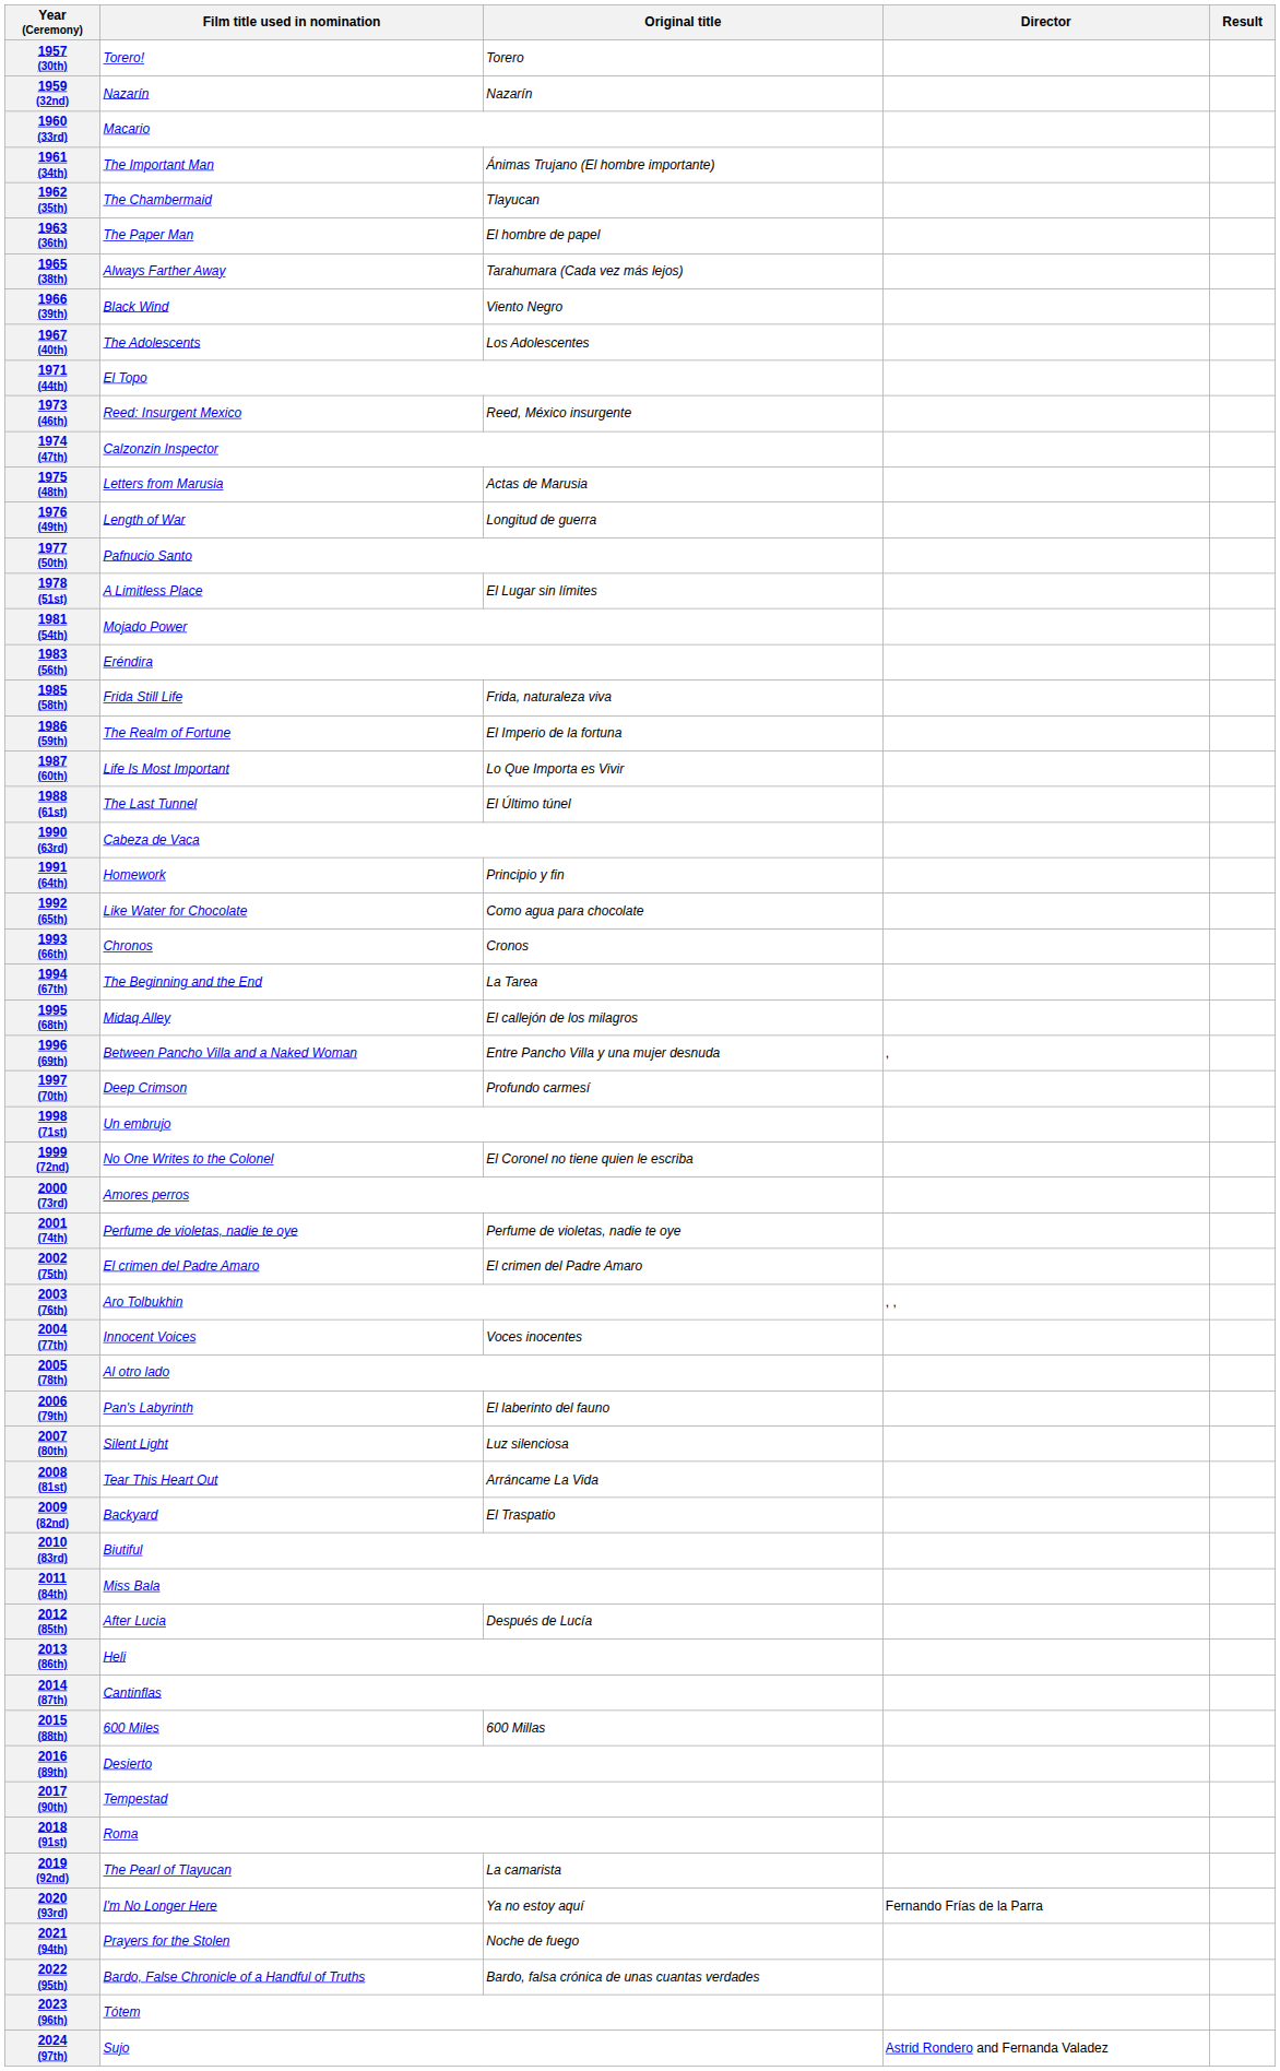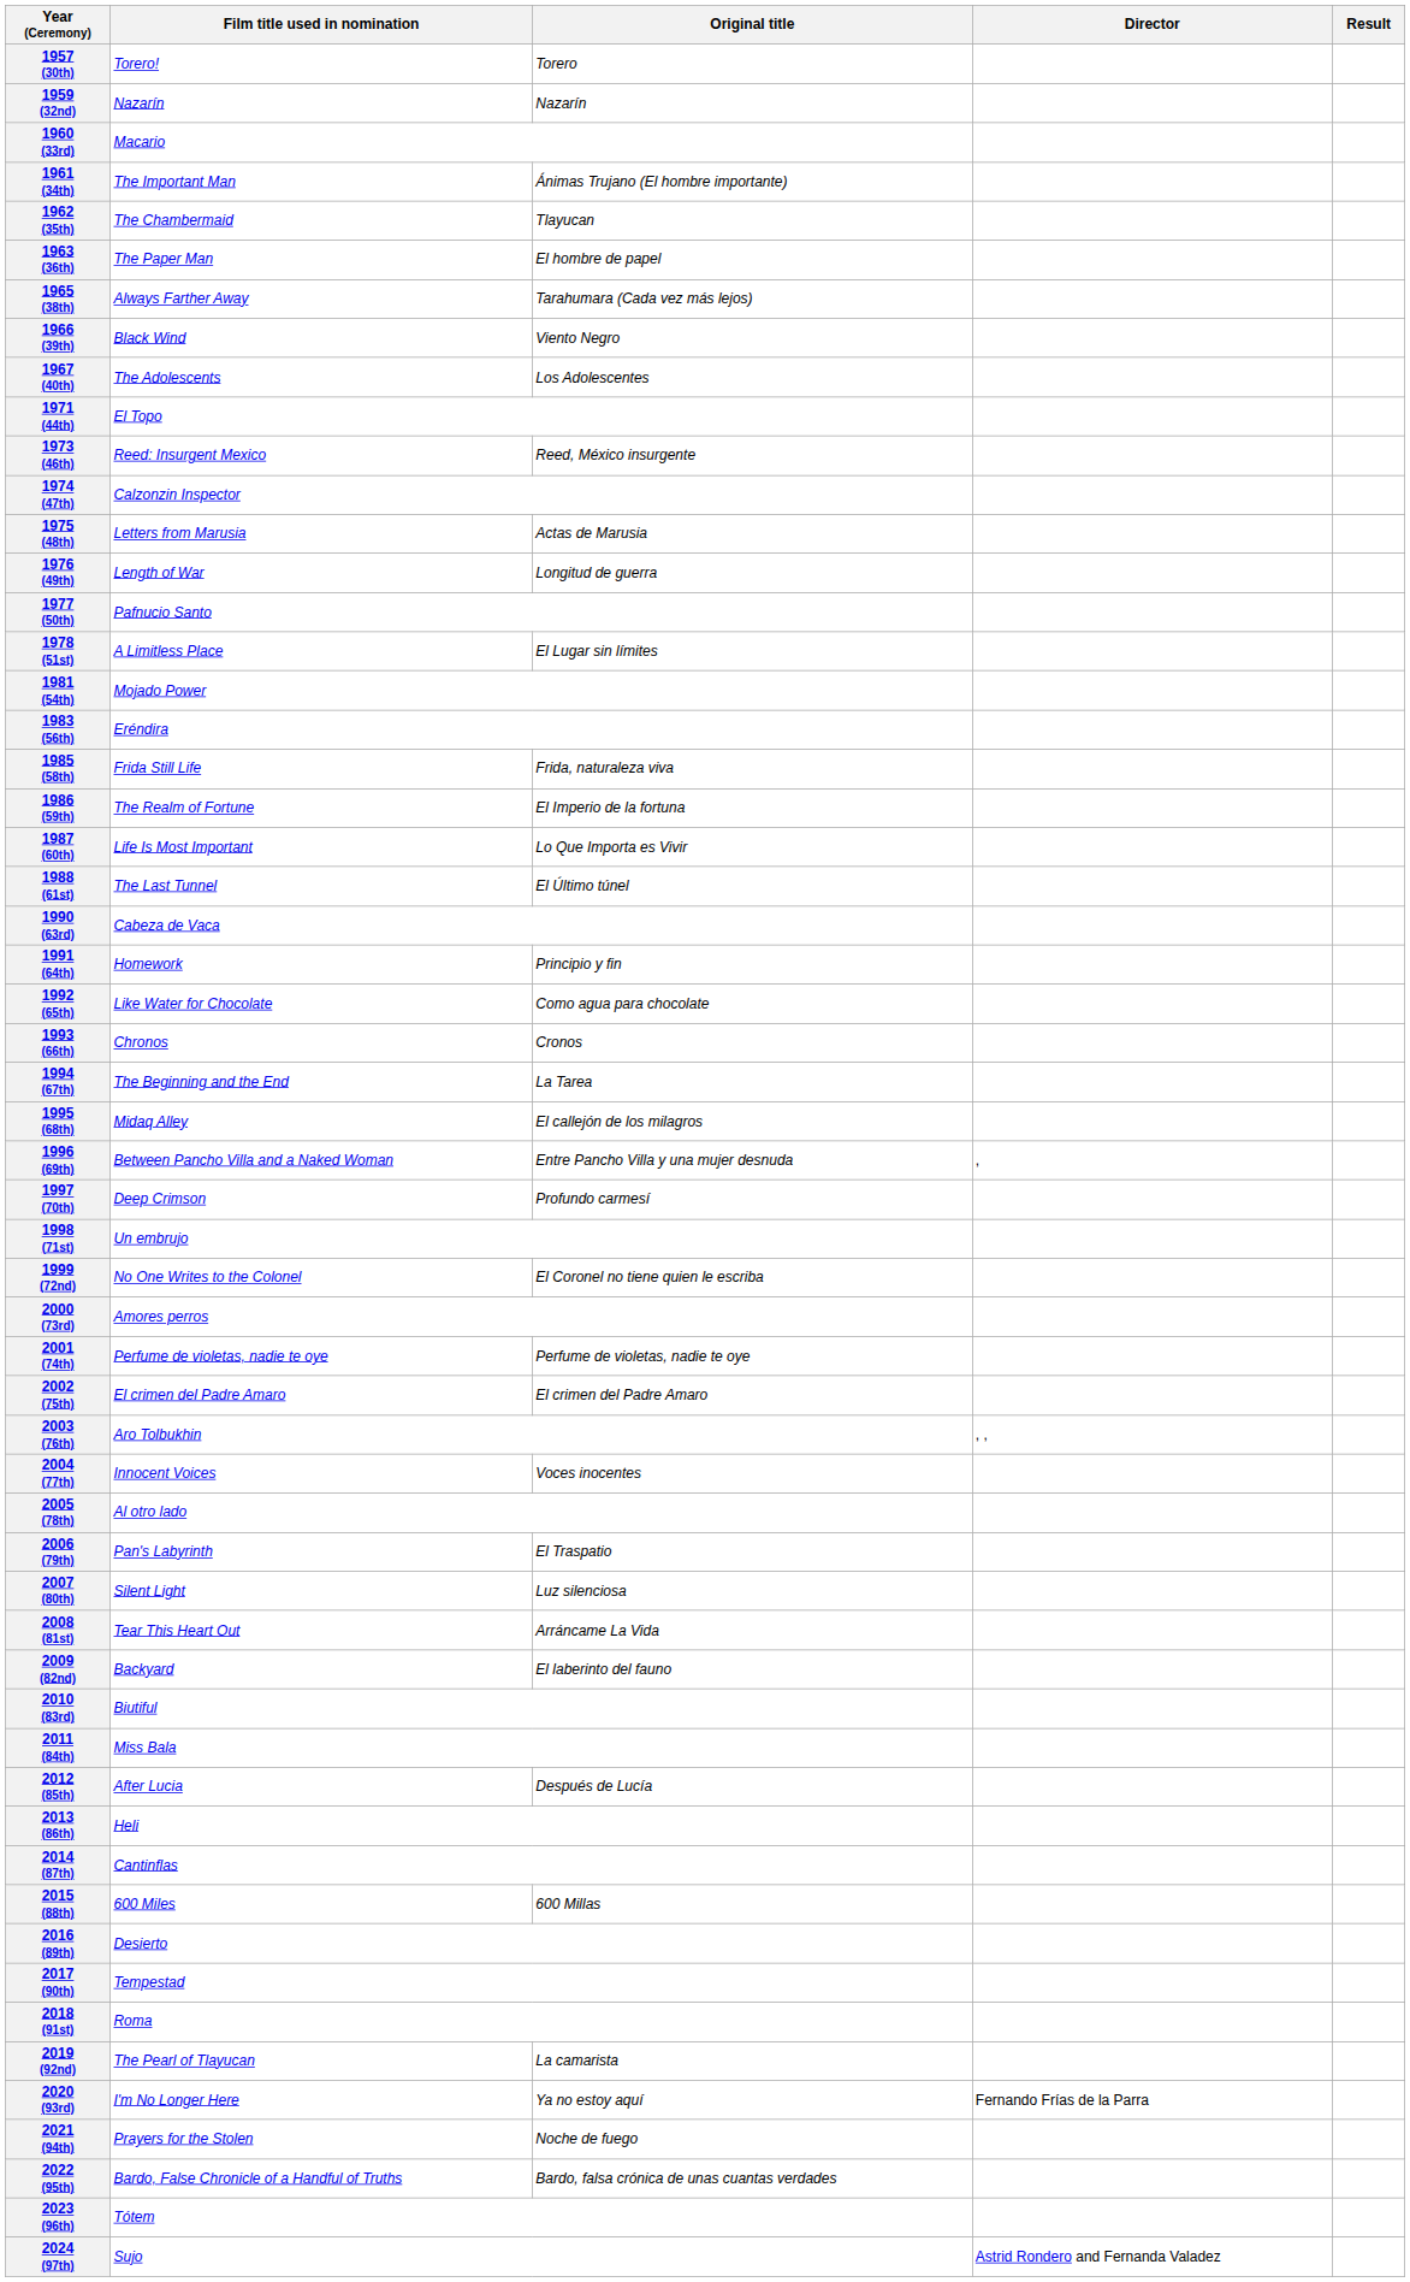2006 (79th) | Original title: El laberinto del fauno -> El Traspatio
2009 (82nd) | Original title: El Traspatio -> El laberinto del fauno
